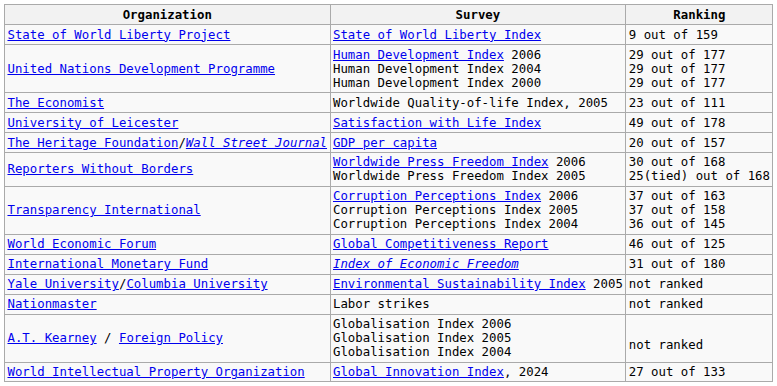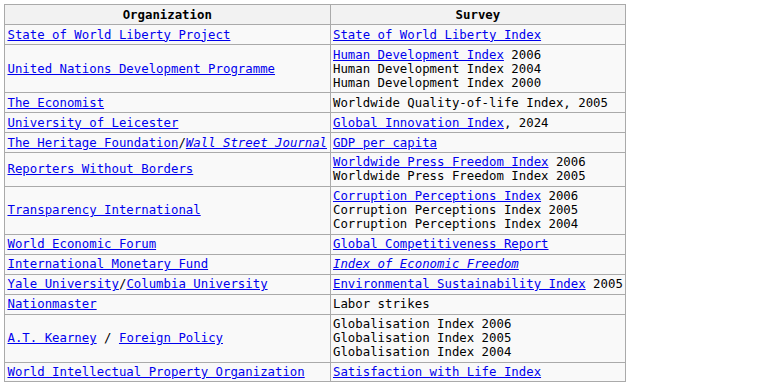- column: Ranking | 9 out of 159 | 29 out of 177 29 out of 177 29 out of 177 | 23 out of 111 | 49 out of 178 | 20 out of 157 | 30 out of 168 25(tied) out of 168 | 37 out of 163 37 out of 158 36 out of 145 | 46 out of 125 | 31 out of 180 | not ranked | not ranked | not ranked | 27 out of 133
University of Leicester | Survey: Satisfaction with Life Index -> Global Innovation Index, 2024
World Intellectual Property Organization | Survey: Global Innovation Index, 2024 -> Satisfaction with Life Index
